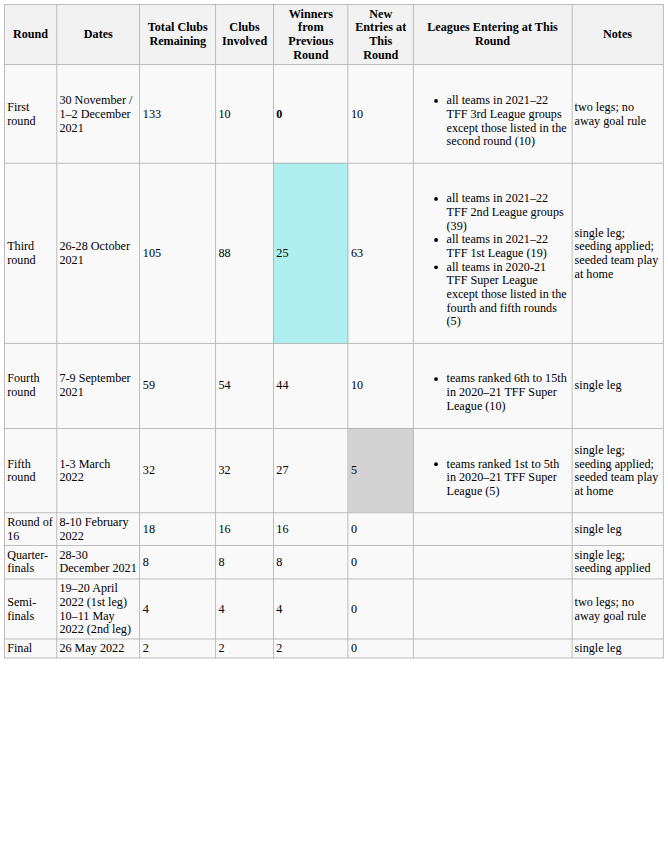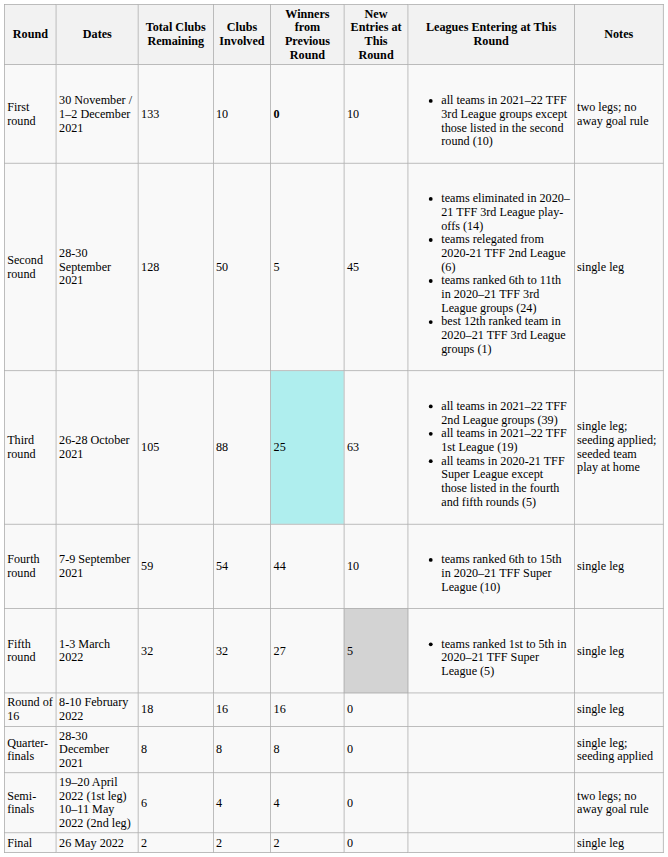+ row: Second round | 28-30 September 2021 | 128 | 50 | 5 | 45 | teams eliminated in 2020–21 TFF 3rd League play-offs (14) teams relegated from 2020-21 TFF 2nd League (6) teams ranked 6th to 11th in 2020–21 TFF 3rd League groups (24) best 12th ranked team in 2020–21 TFF 3rd League groups (1) | single leg
Fifth round | Notes: single leg; seeding applied; seeded team play at home -> single leg
Semi-finals | Total Clubs Remaining: 4 -> 6
